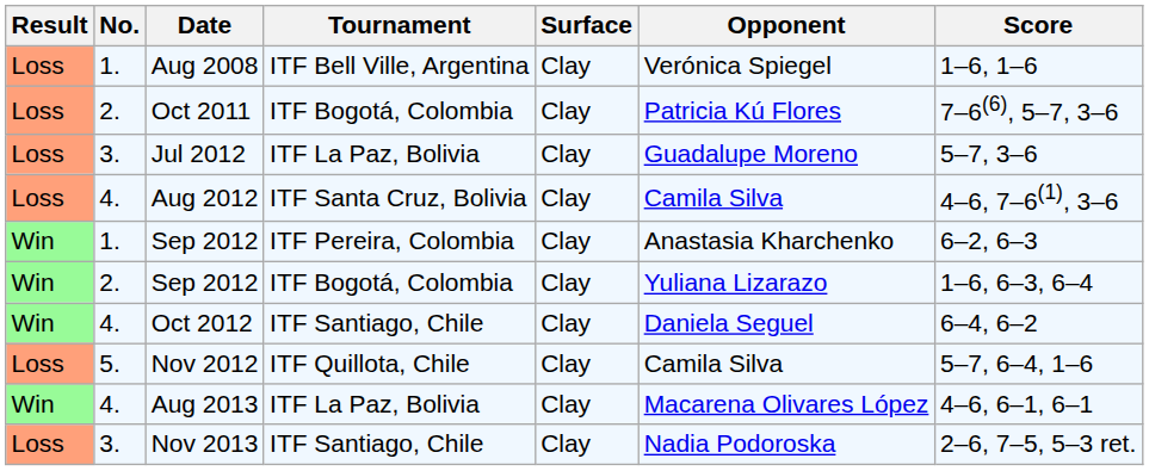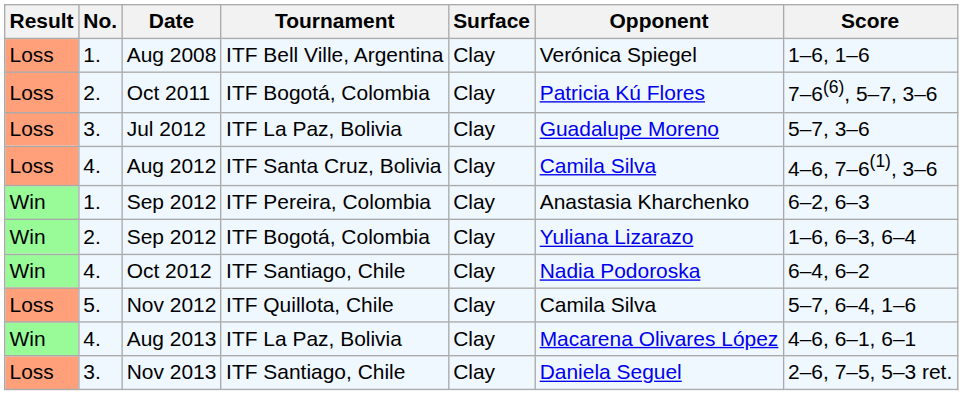Oct 2012 | Opponent: Daniela Seguel -> Nadia Podoroska
Nov 2013 | Opponent: Nadia Podoroska -> Daniela Seguel
